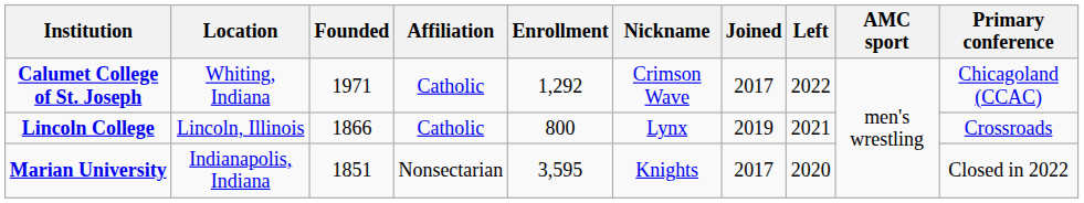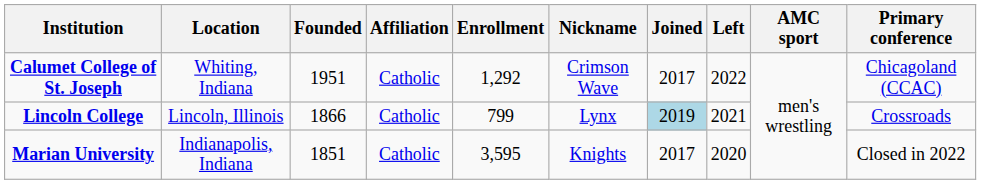Calumet College of St. Joseph | Founded: 1971 -> 1951
Lincoln College | Enrollment: 800 -> 799
Lincoln College | Joined: no background -> lightblue background
Marian University | Affiliation: Nonsectarian -> Catholic
